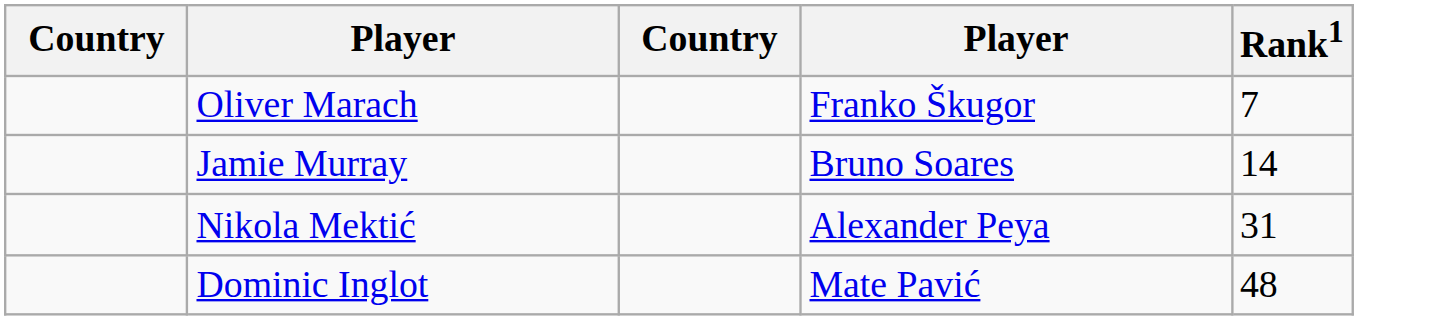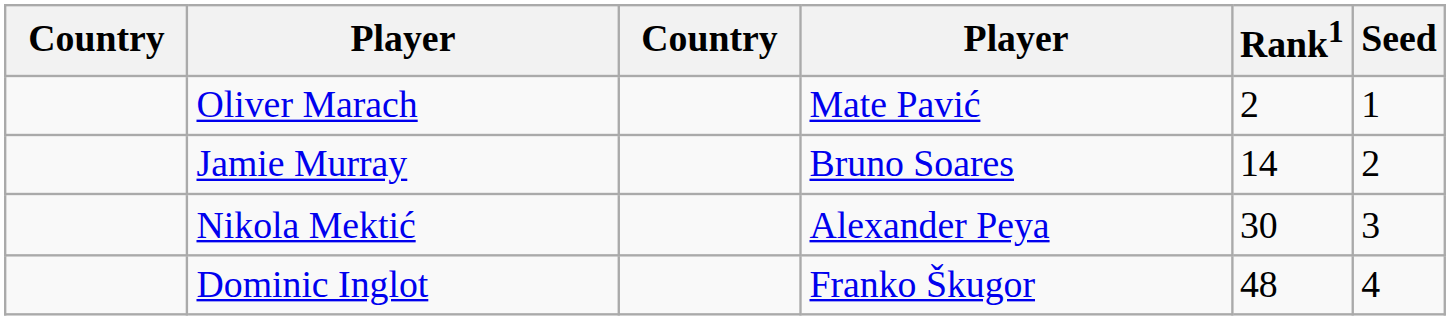+ column: Seed | 1 | 2 | 3 | 4
Oliver Marach | column 4: Franko Škugor -> Mate Pavić
Oliver Marach | Rank1: 7 -> 2
Nikola Mektić | Rank1: 31 -> 30
Dominic Inglot | column 4: Mate Pavić -> Franko Škugor
